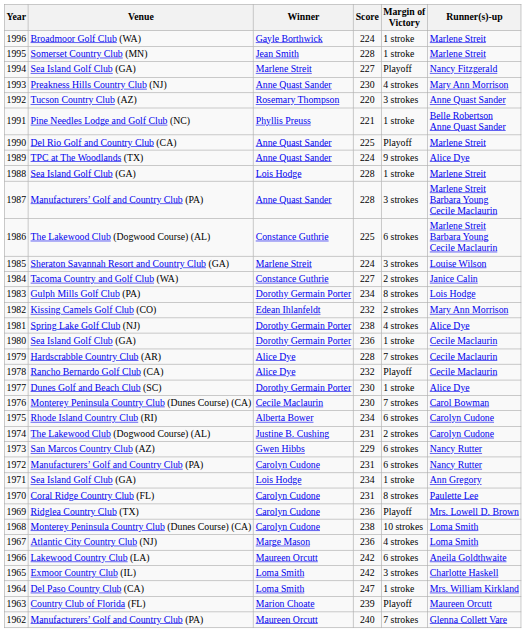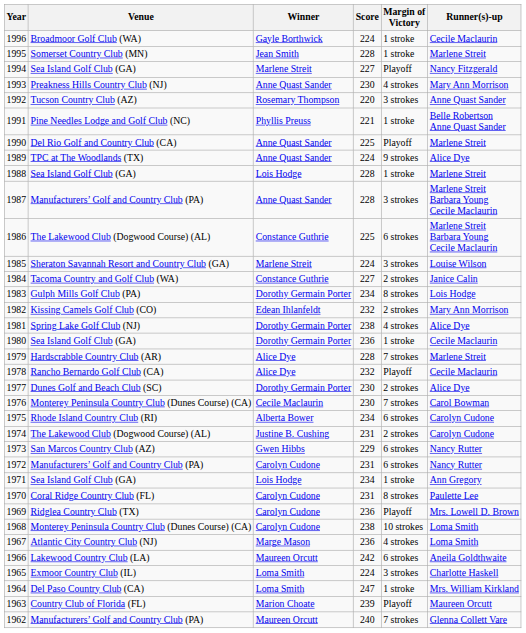1996 | Runner(s)-up: Marlene Streit -> Cecile Maclaurin
1979 | Runner(s)-up: Cecile Maclaurin -> Marlene Streit
1977 | Margin of Victory: 1 stroke -> 2 strokes
1965 | Score: 242 -> 224
